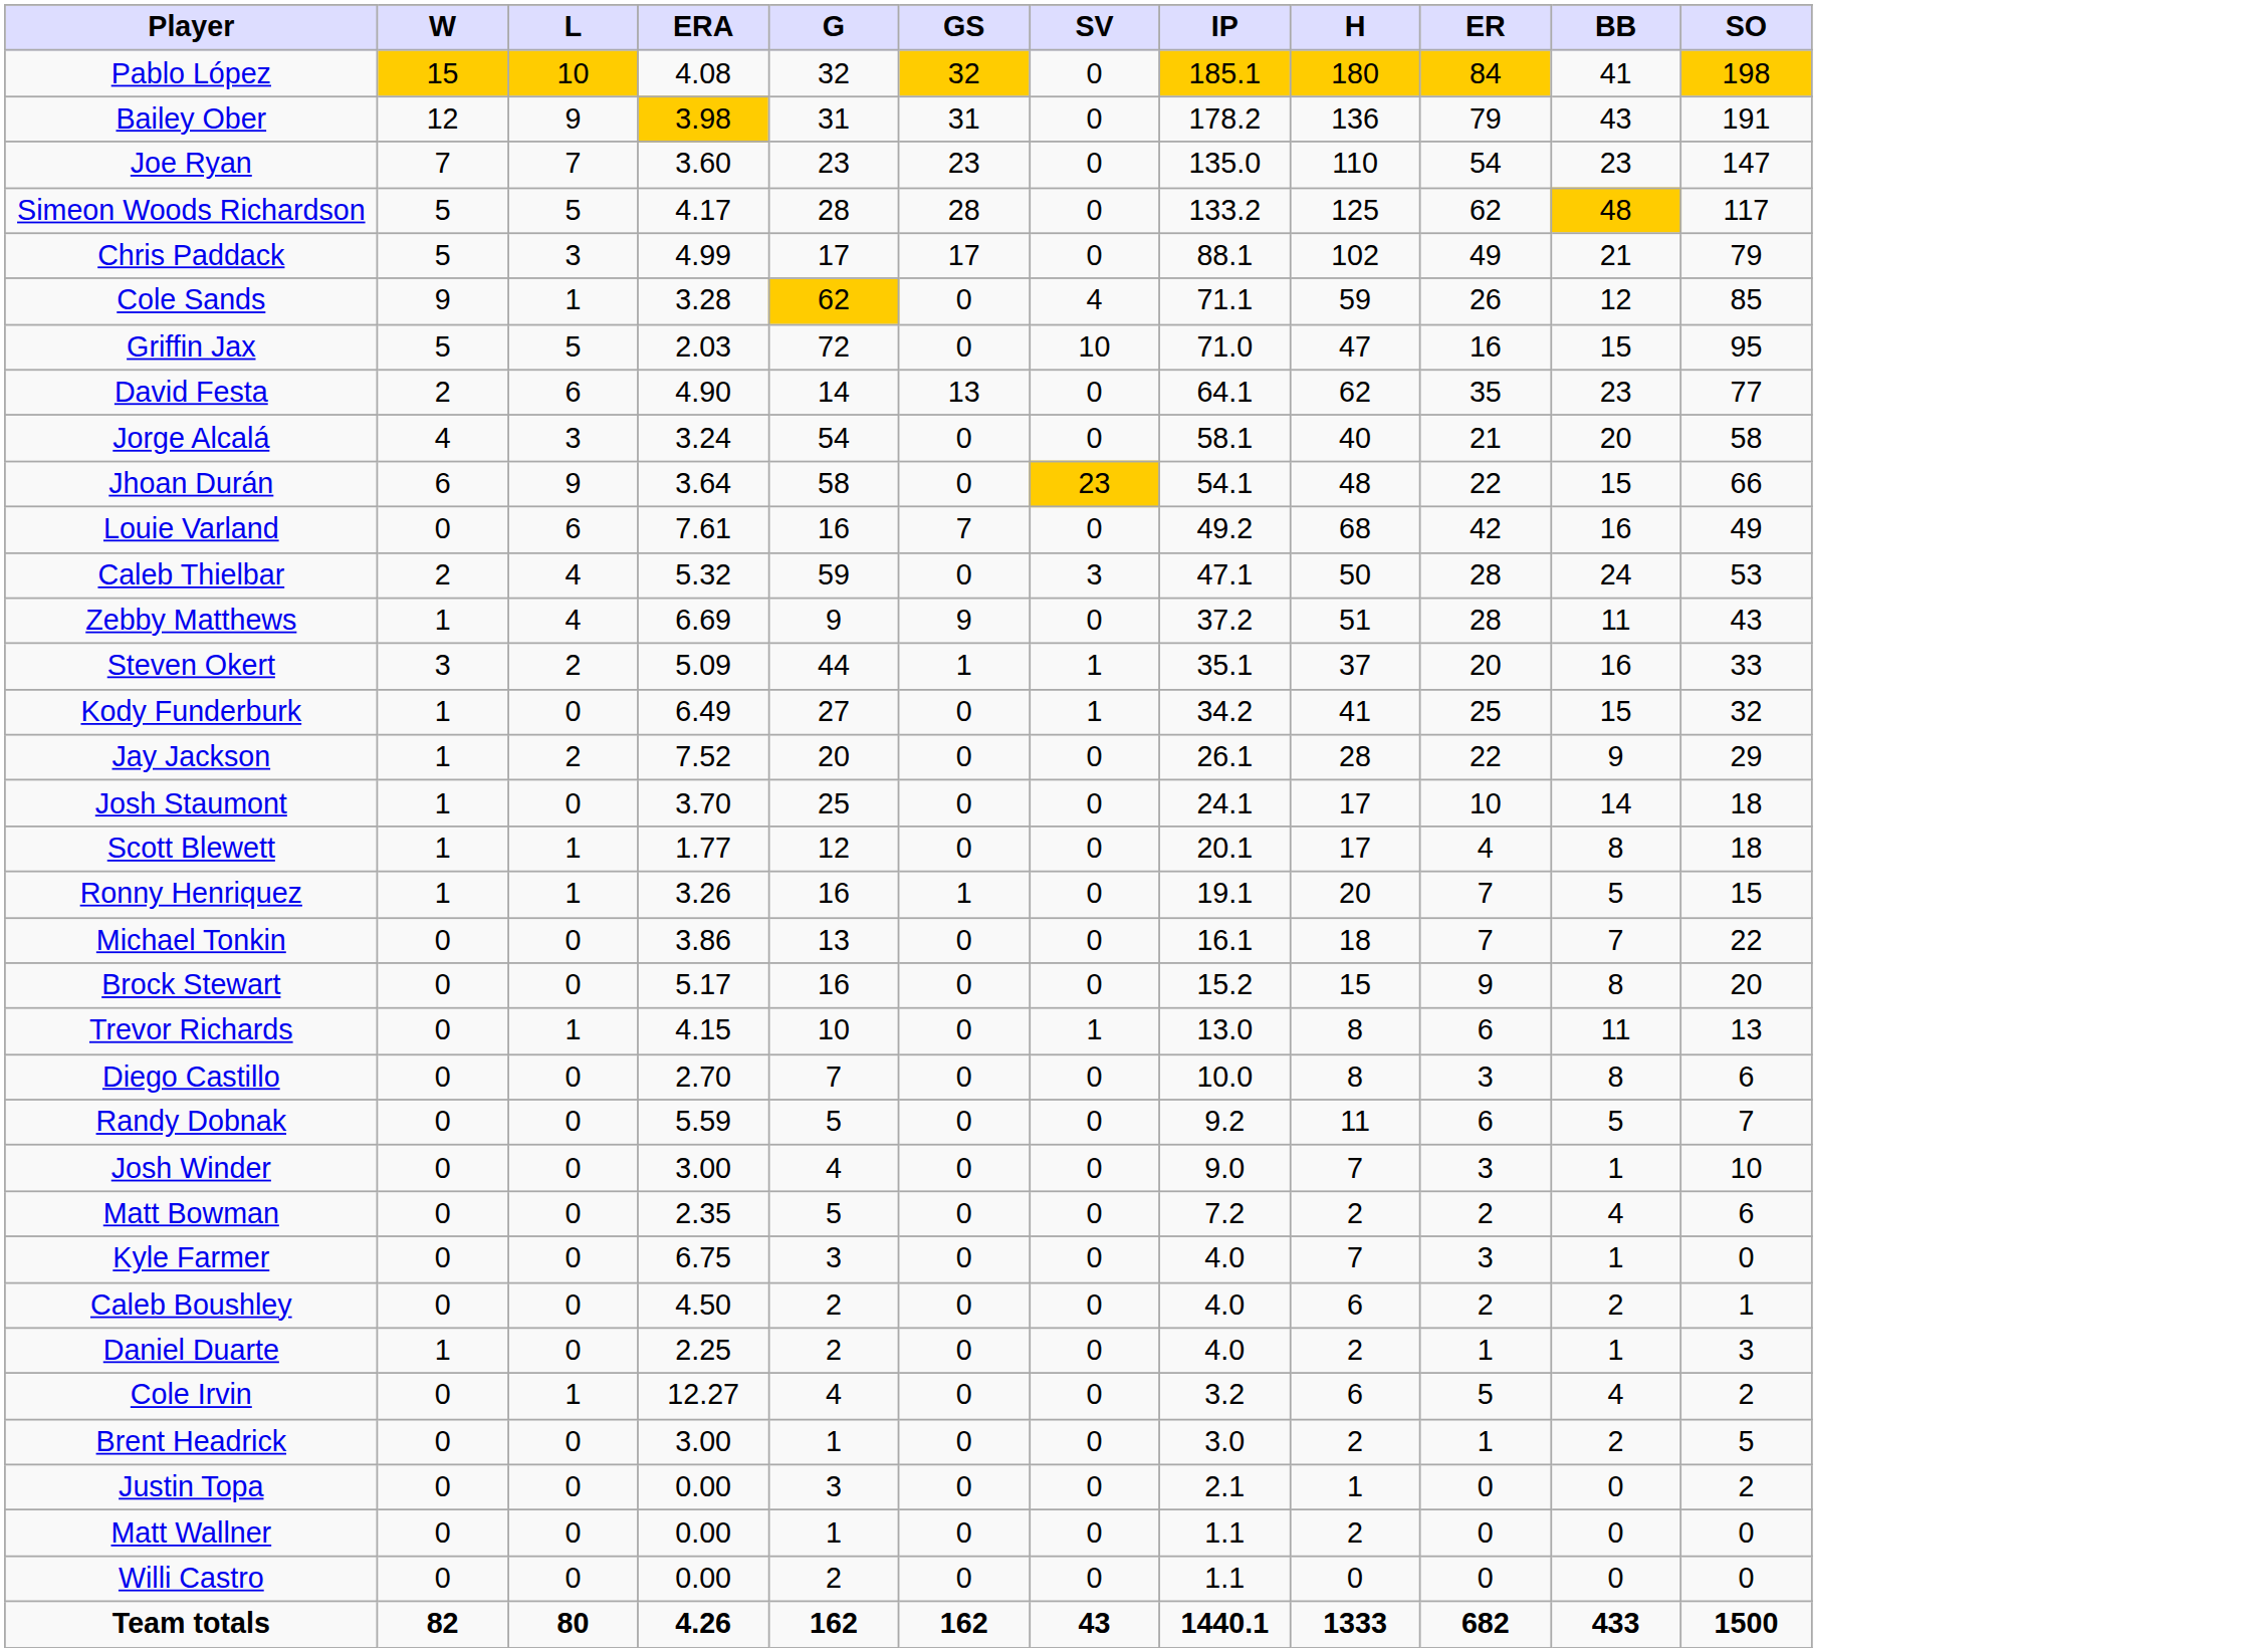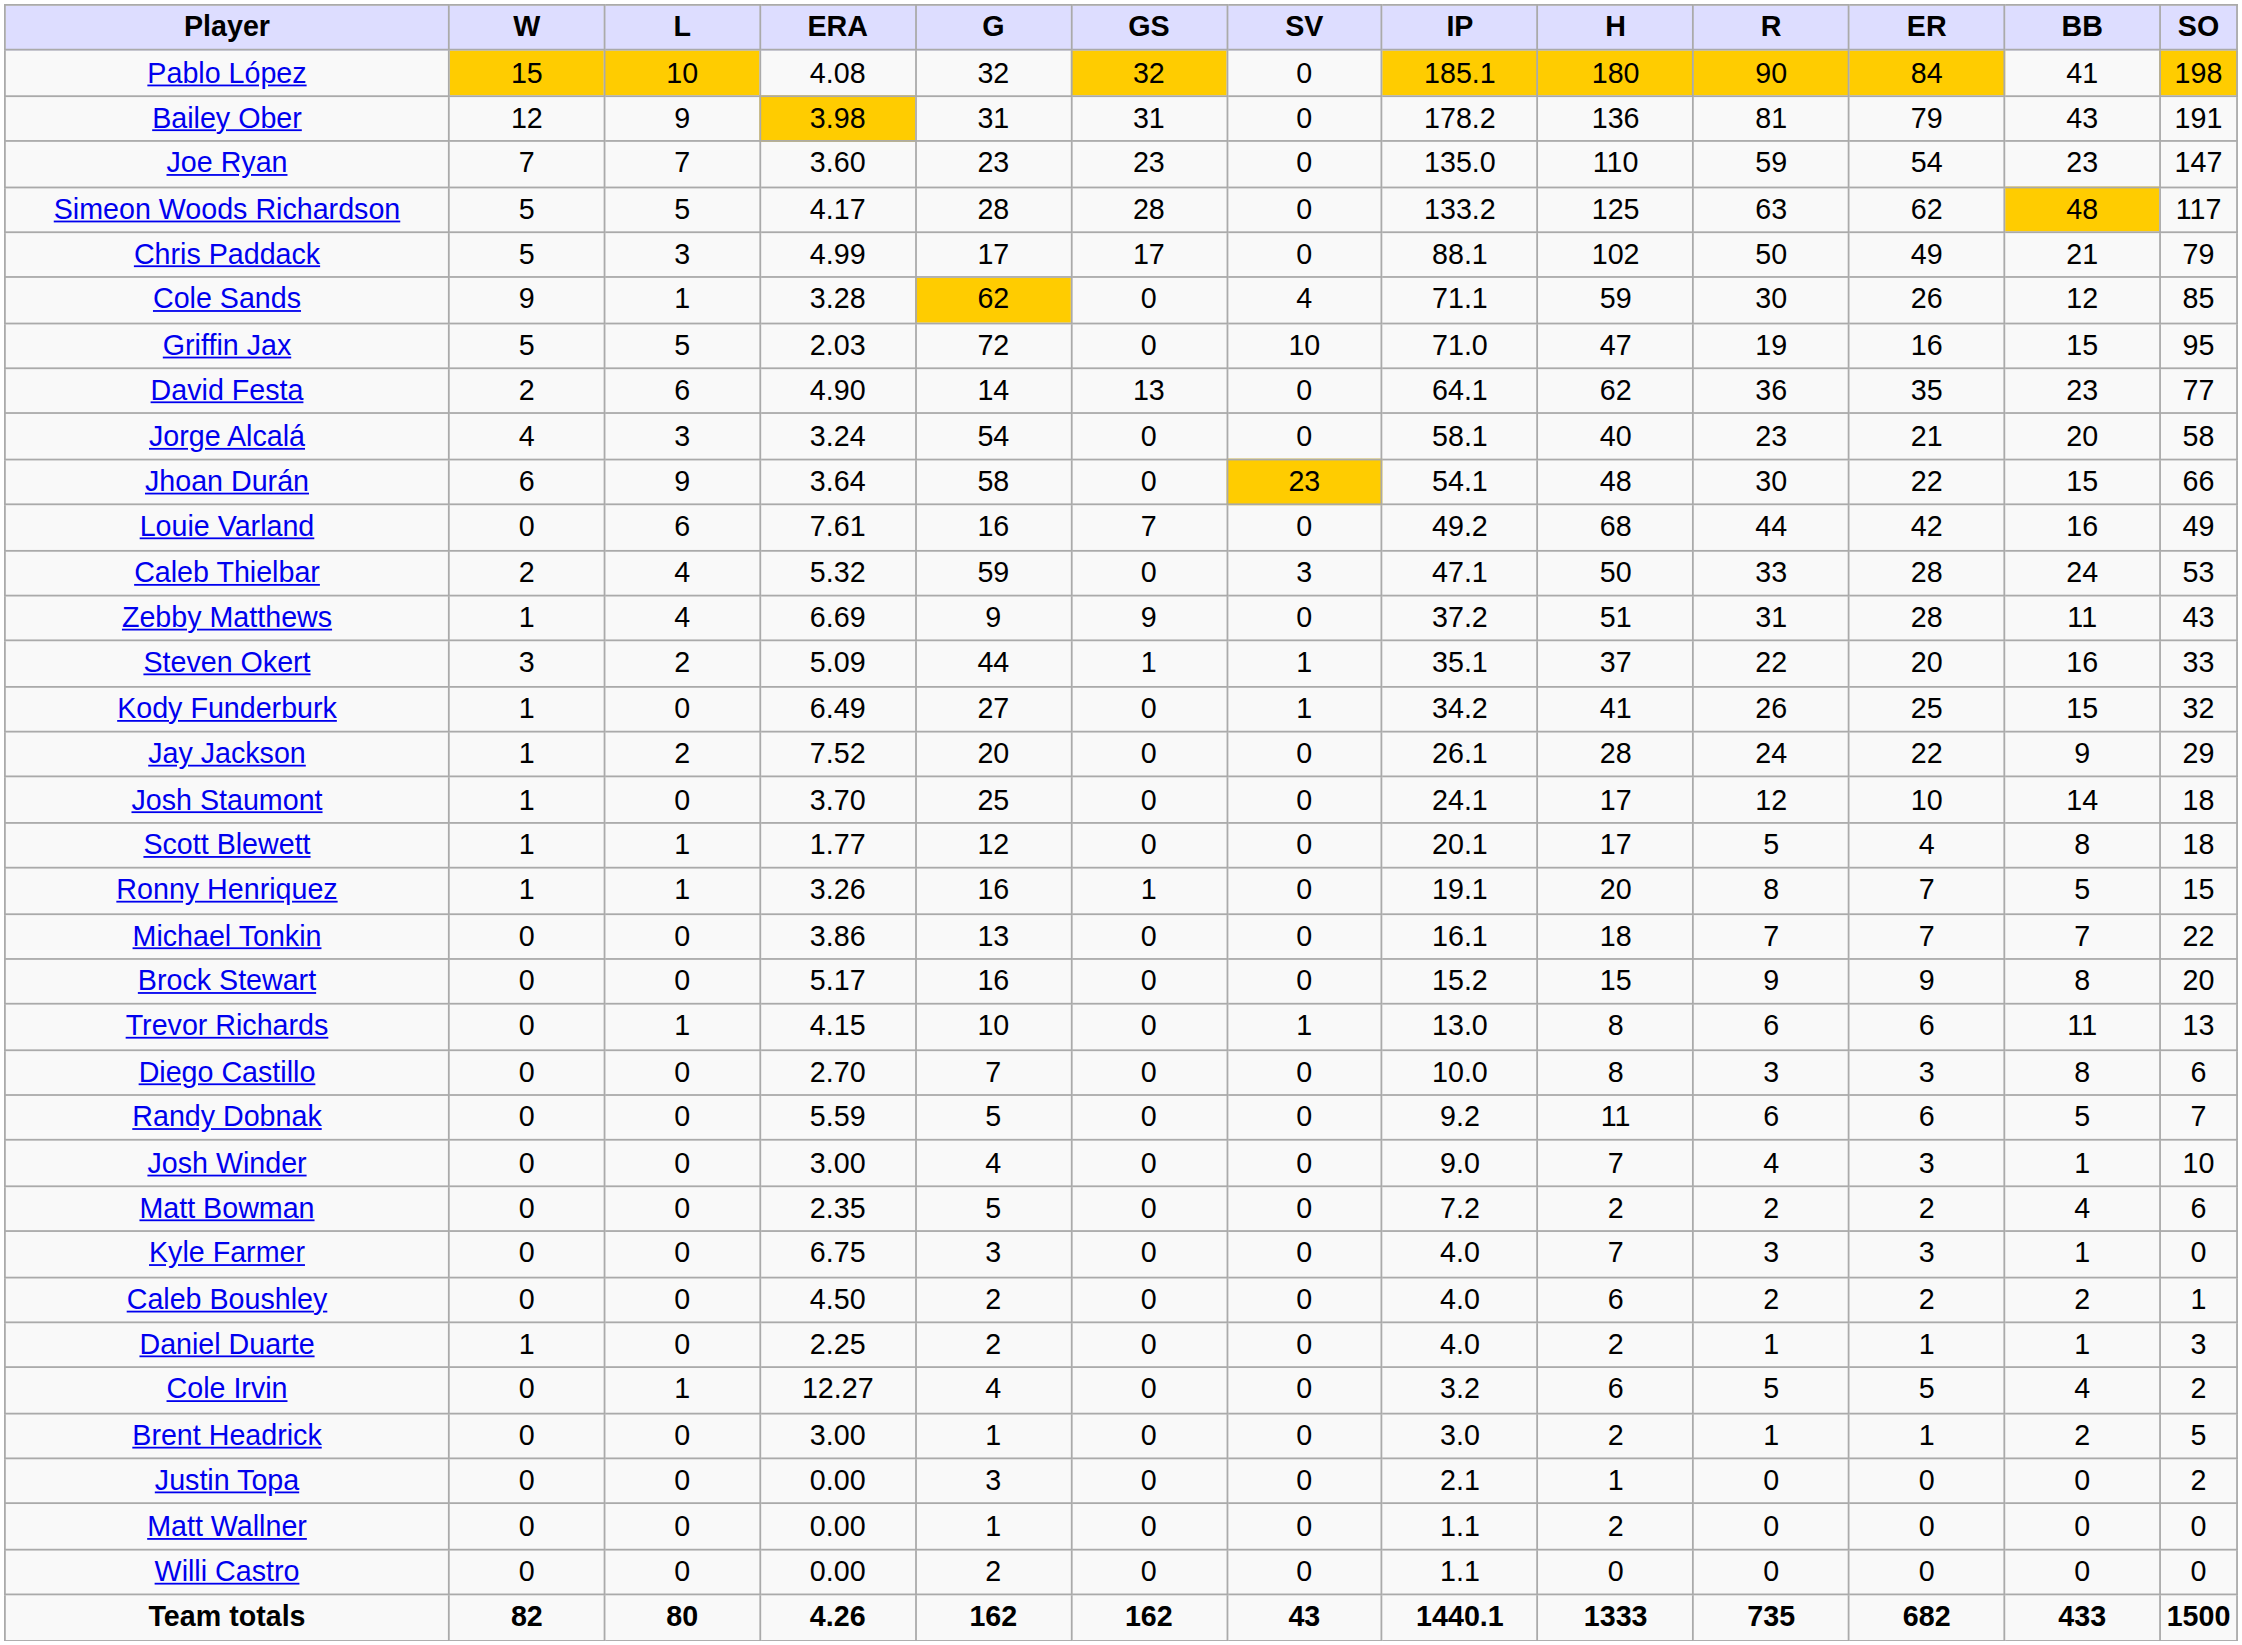+ column: R | 90 | 81 | 59 | 63 | 50 | 30 | 19 | 36 | 23 | 30 | 44 | 33 | 31 | 22 | 26 | 24 | 12 | 5 | 8 | 7 | 9 | 6 | 3 | 6 | 4 | 2 | 3 | 2 | 1 | 5 | 1 | 0 | 0 | 0 | 735
